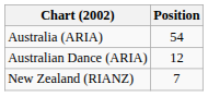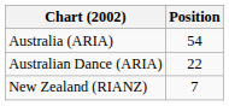Australian Dance (ARIA) | Position: 12 -> 22
